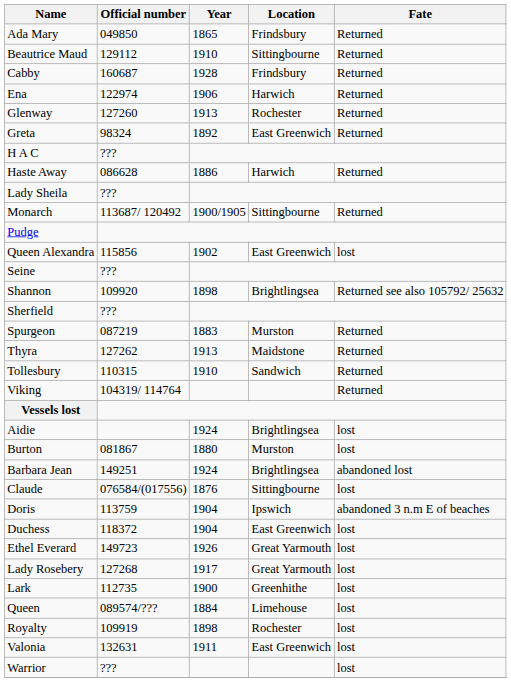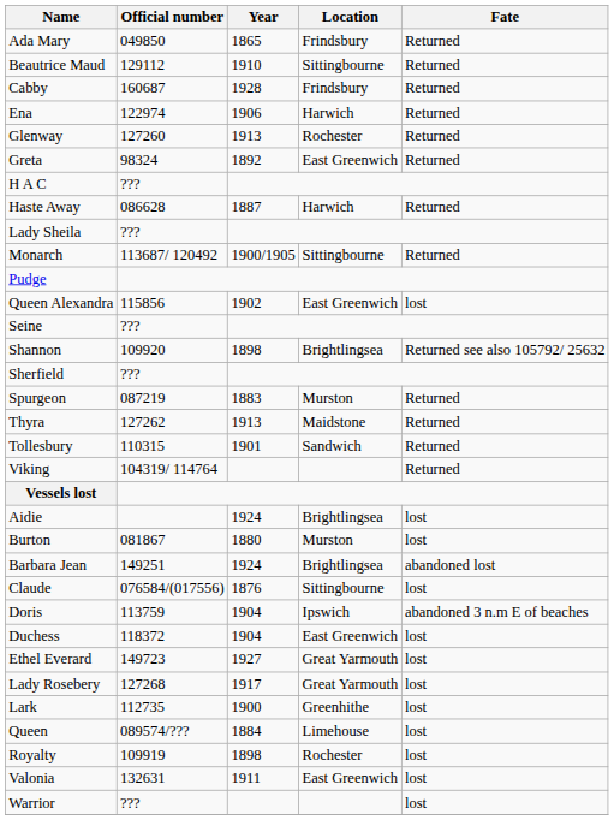Haste Away | Year: 1886 -> 1887
Tollesbury | Year: 1910 -> 1901
Ethel Everard | Year: 1926 -> 1927
